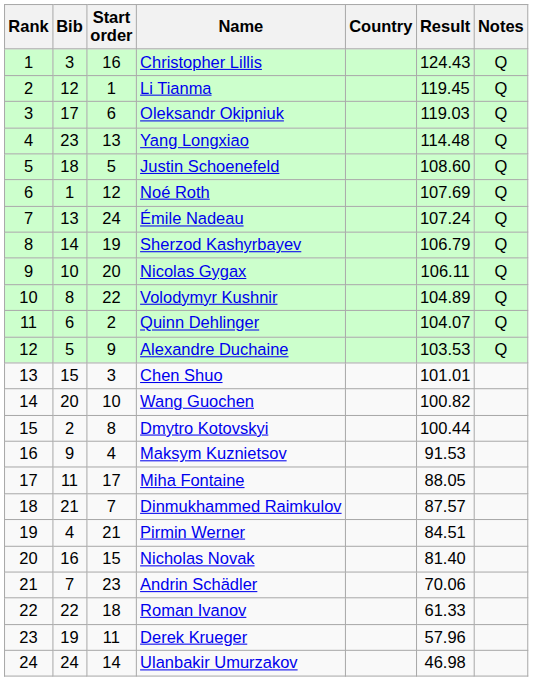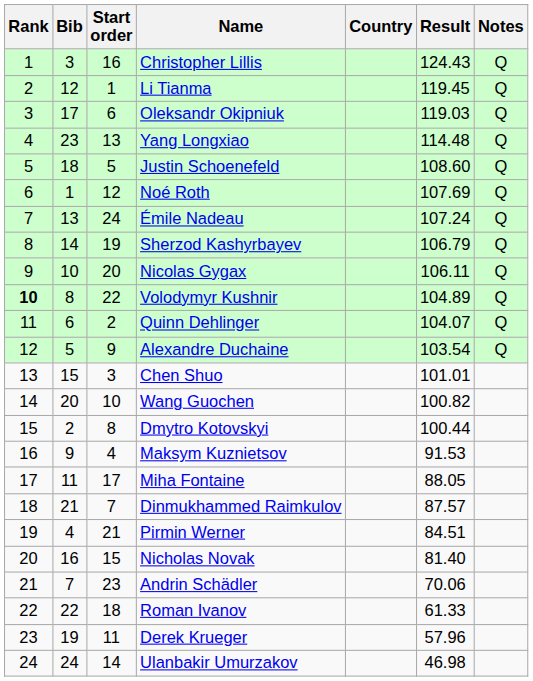Volodymyr Kushnir | Rank: normal -> bold
Alexandre Duchaine | Result: 103.53 -> 103.54
